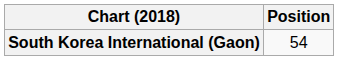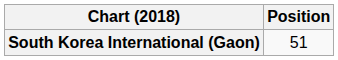South Korea International (Gaon) | Position: 54 -> 51
